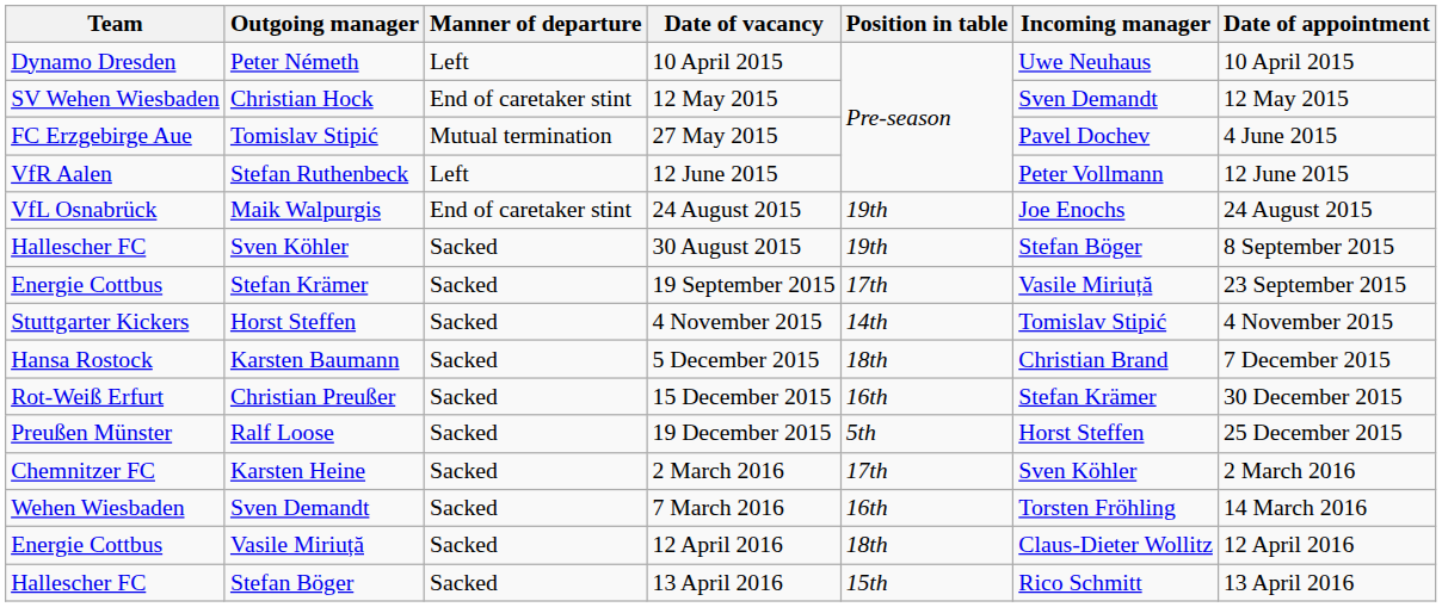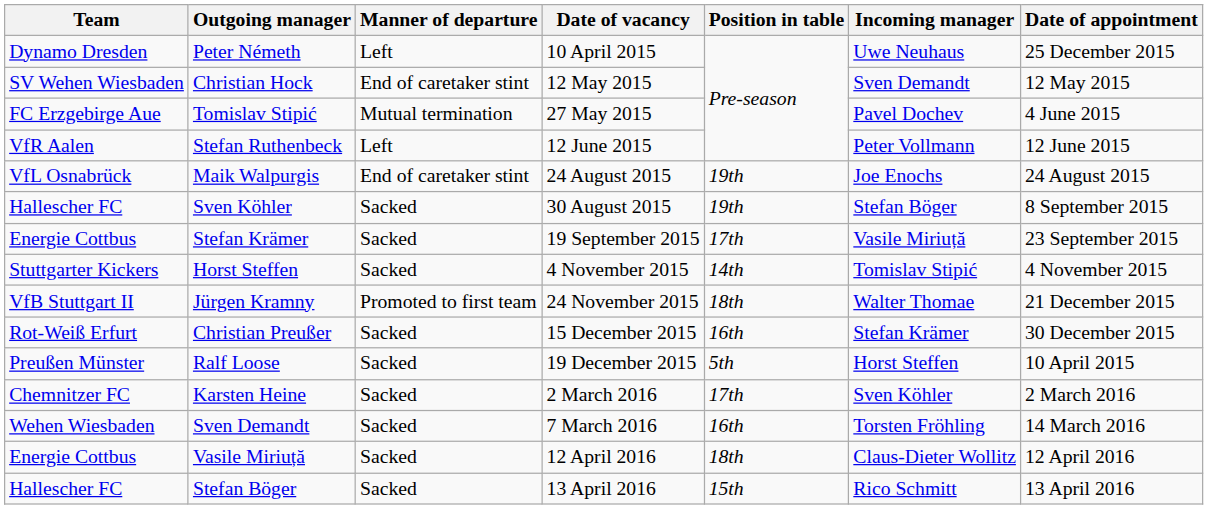Peter Németh | Date of appointment: 10 April 2015 -> 25 December 2015
+ row: VfB Stuttgart II | Jürgen Kramny | Promoted to first team | 24 November 2015 | 18th | Walter Thomae | 21 December 2015
- row: Hansa Rostock | Karsten Baumann | Sacked | 5 December 2015 | 18th | Christian Brand | 7 December 2015
Ralf Loose | Date of appointment: 25 December 2015 -> 10 April 2015
